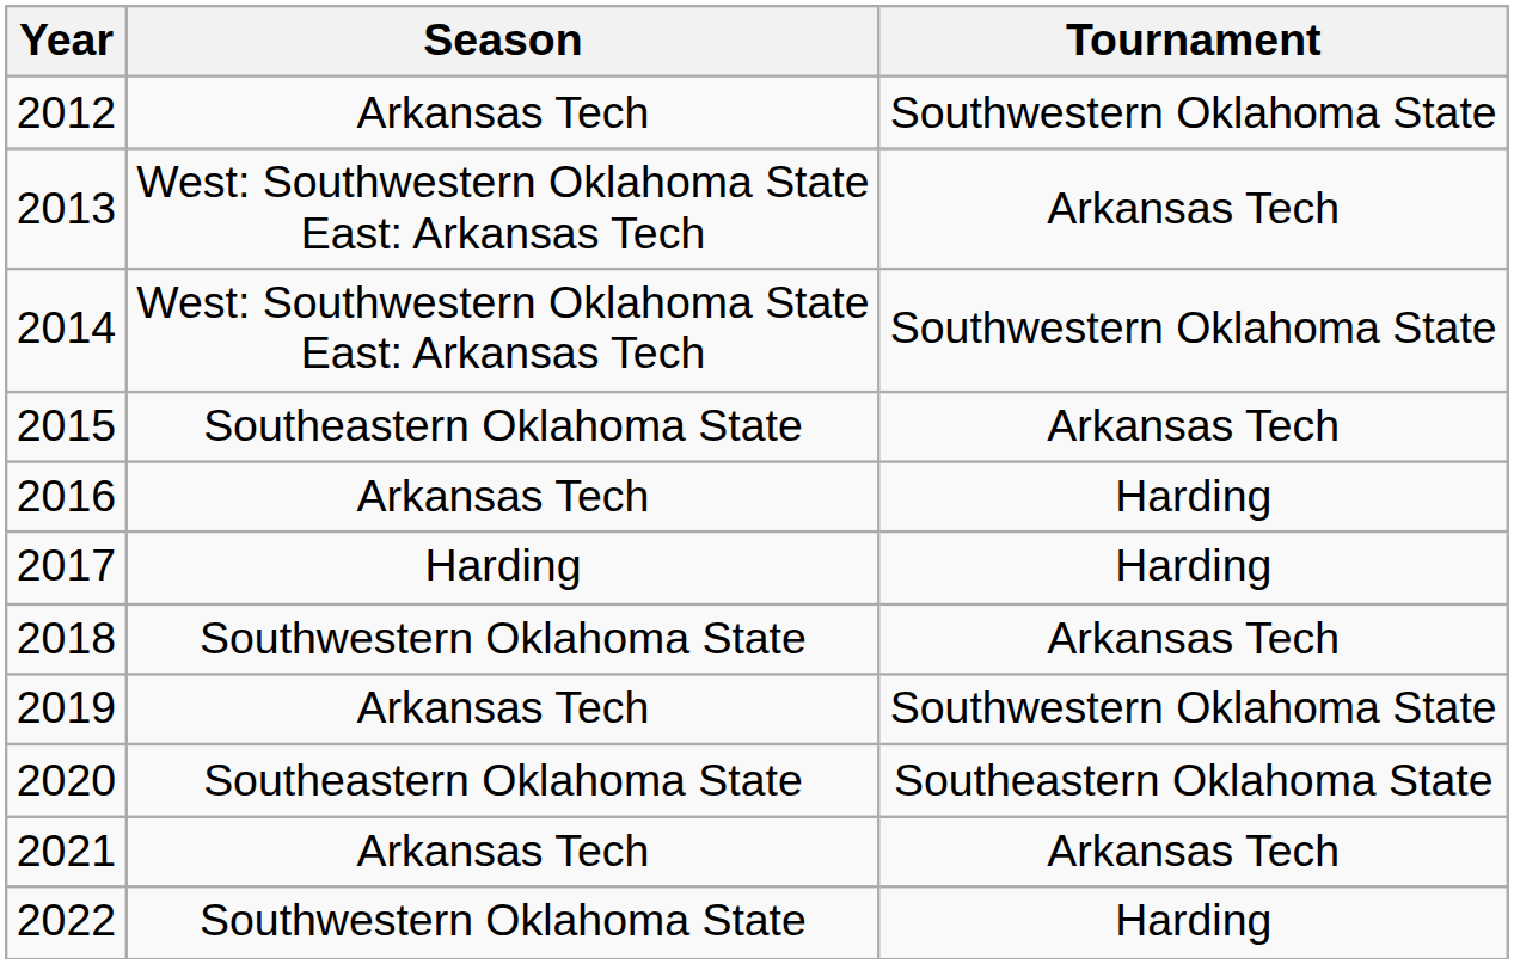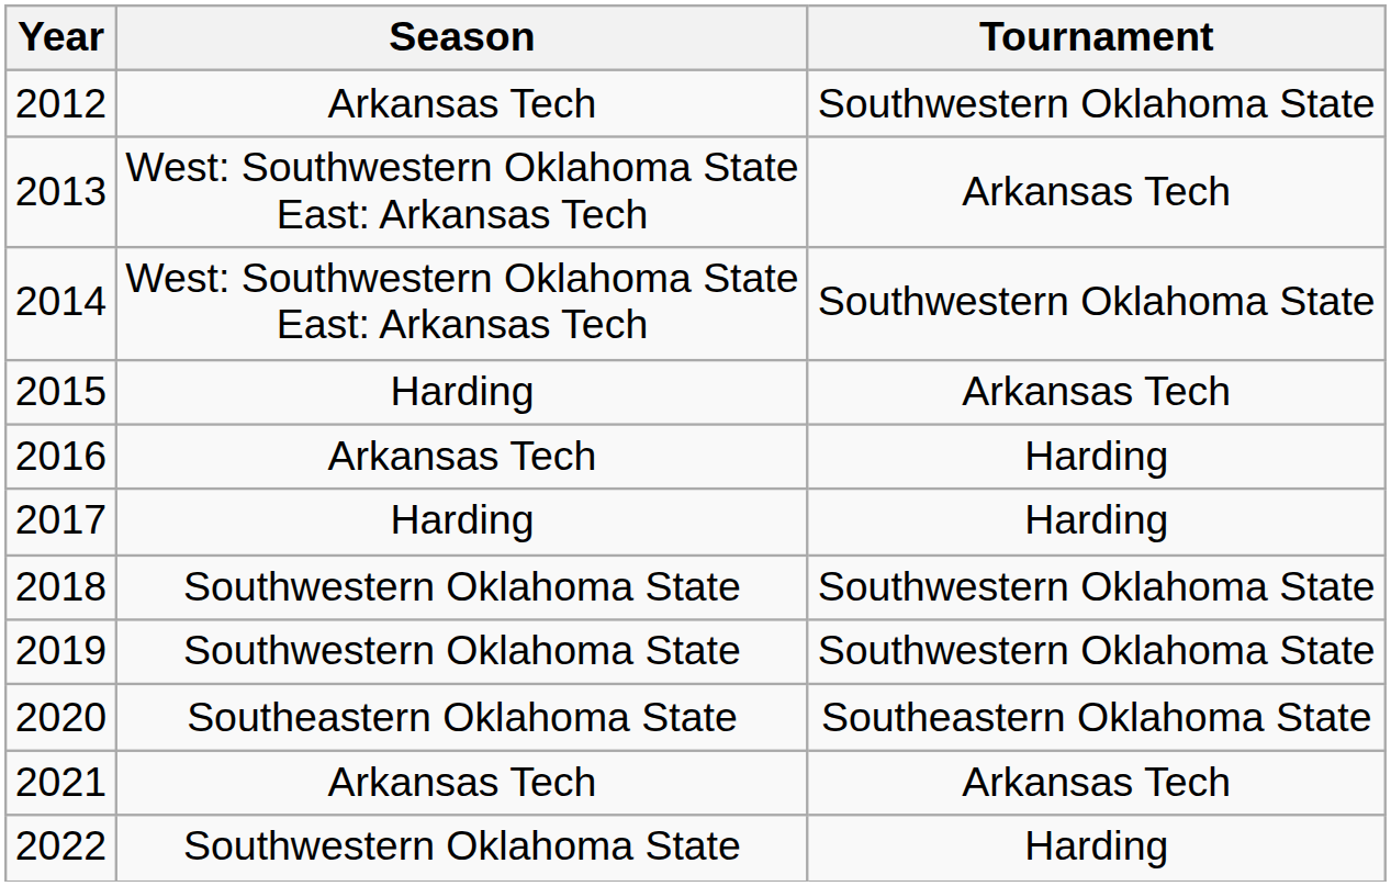2015 | Season: Southeastern Oklahoma State -> Harding
2018 | Tournament: Arkansas Tech -> Southwestern Oklahoma State
2019 | Season: Arkansas Tech -> Southwestern Oklahoma State
